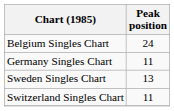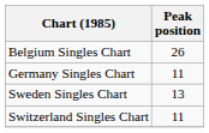Belgium Singles Chart | Peak position: 24 -> 26
